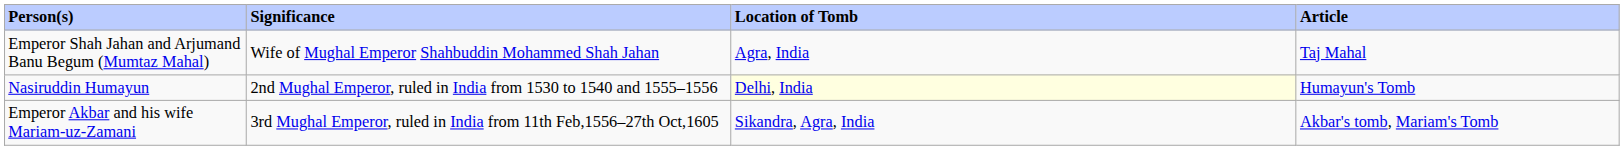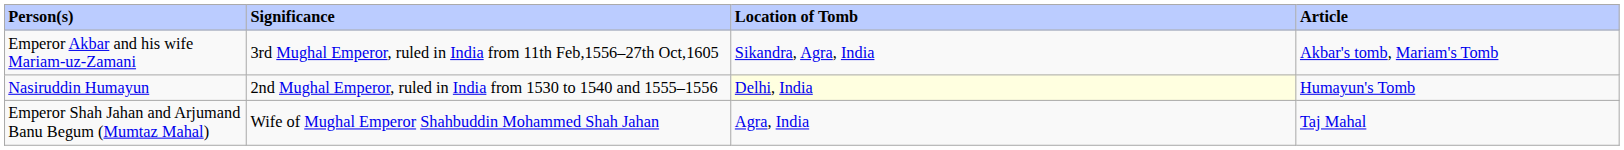rows swapped: Emperor Shah Jahan and Arjumand Banu Begum (Mumtaz Mahal) <-> Emperor Akbar and his wife Mariam-uz-Zamani
